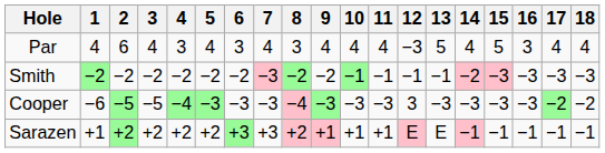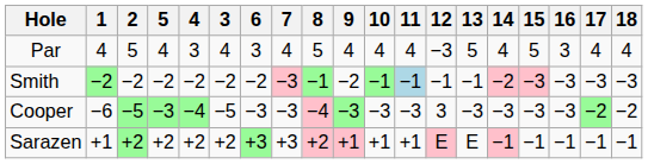columns swapped: 3 <-> 5
Par | 2: 6 -> 5
Par | 8: 3 -> 5
Smith | 8: −2 -> −1
Smith | 11: no background -> lightblue background
